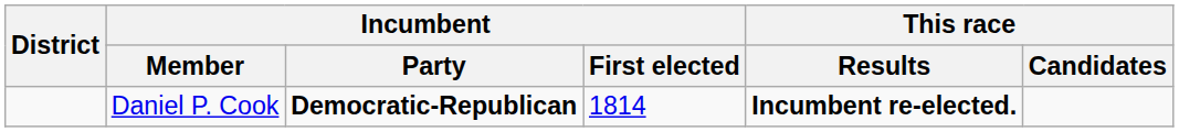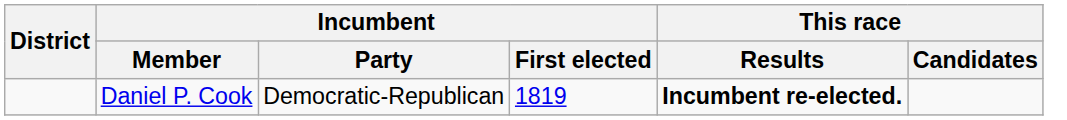Daniel P. Cook | Incumbent / Party: bold -> normal
Daniel P. Cook | Incumbent / First elected: 1814 -> 1819
